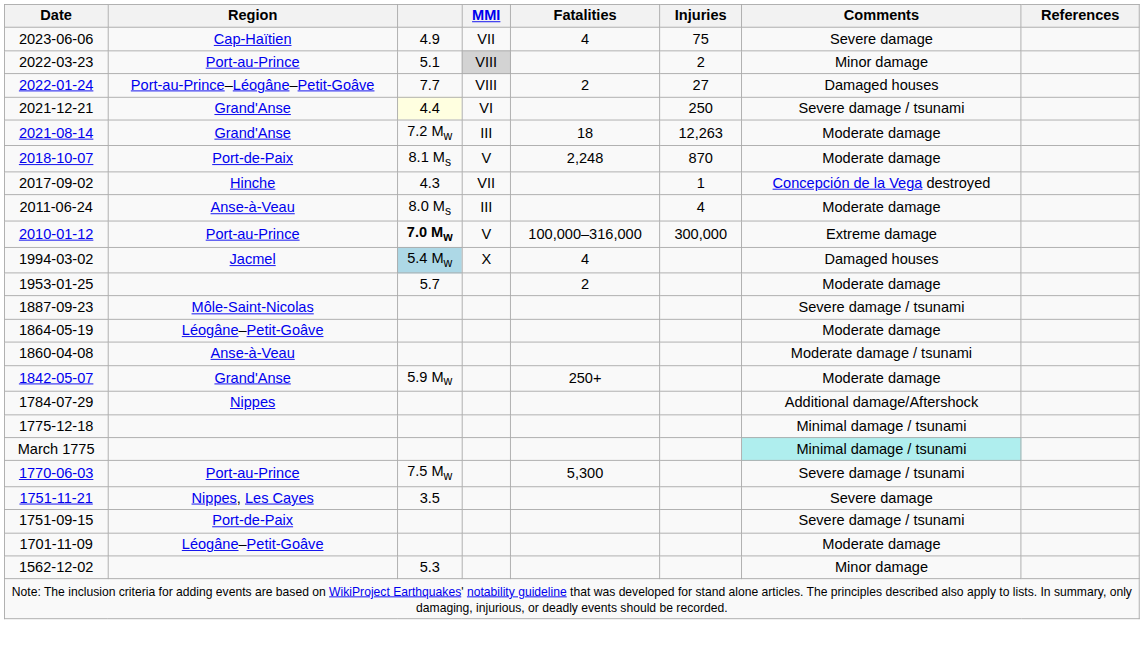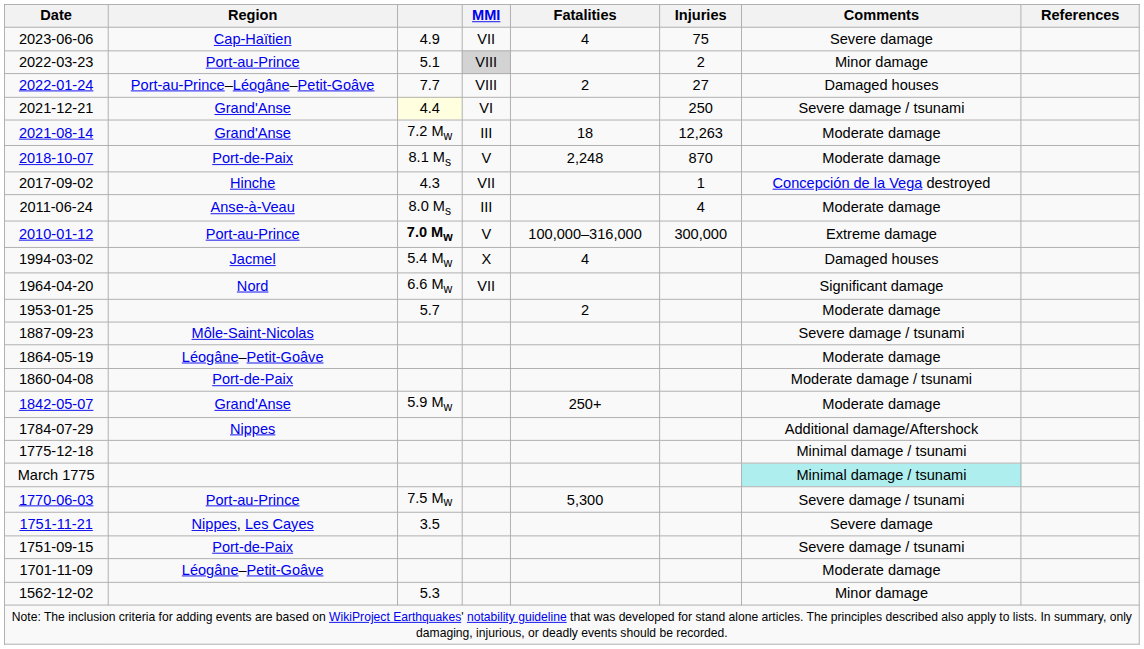1994-03-02 | column 3: lightblue background -> no background
+ row: 1964-04-20 | Nord | 6.6 Mw | VII | Significant damage
1860-04-08 | Region: Anse-à-Veau -> Port-de-Paix
